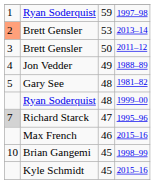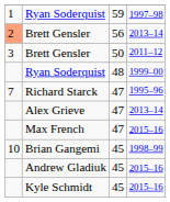Brett Gensler / 2013–14 | column 3: 53 -> 56
- row: 4 | Jon Vedder | 49 | 1988–89
- row: 5 | Gary See | 48 | 1981–82
Richard Starck | column 1: lightgrey background -> no background
+ row: Alex Grieve | 47 | 2013–14
Max French | column 3: 46 -> 47
+ row: Andrew Gladiuk | 45 | 2015–16
